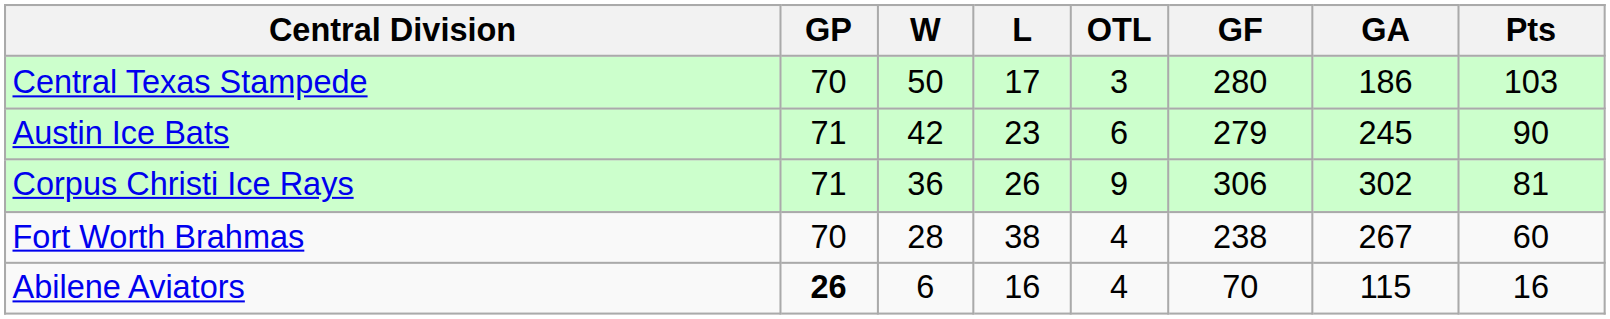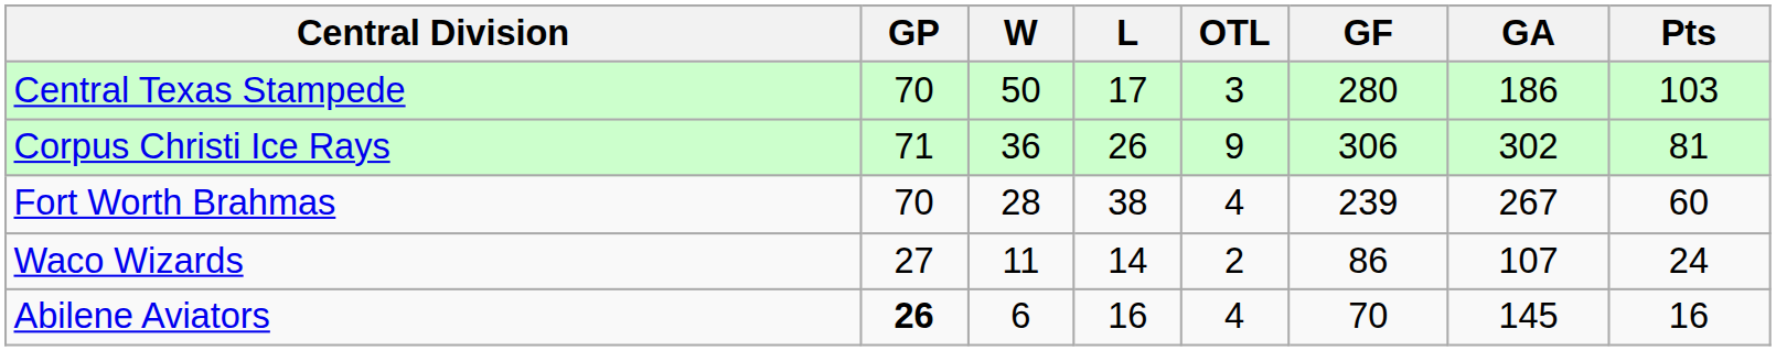- row: Austin Ice Bats | 71 | 42 | 23 | 6 | 279 | 245 | 90
Fort Worth Brahmas | GF: 238 -> 239
+ row: Waco Wizards | 27 | 11 | 14 | 2 | 86 | 107 | 24
Abilene Aviators | GA: 115 -> 145
